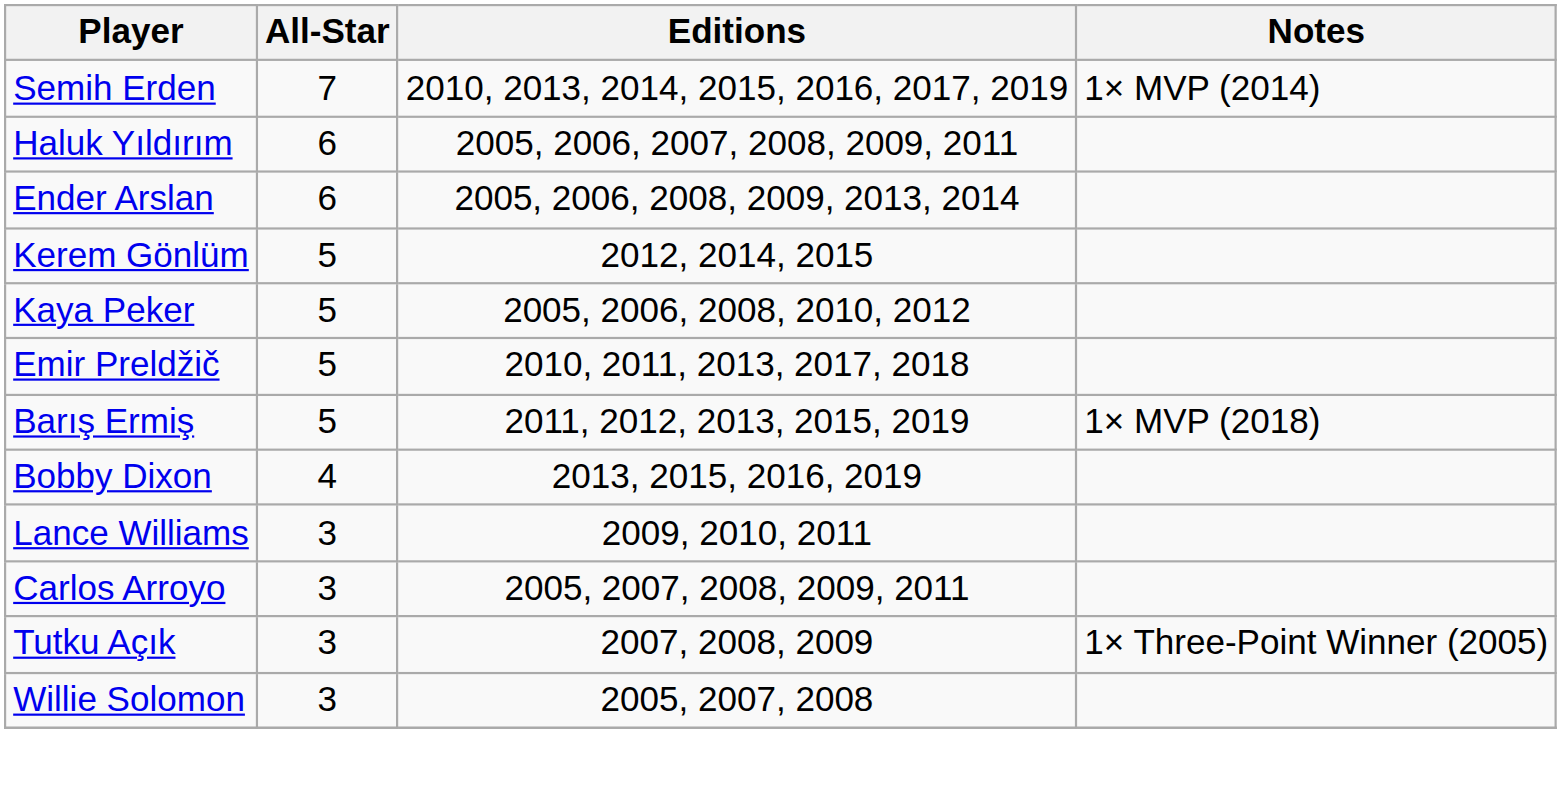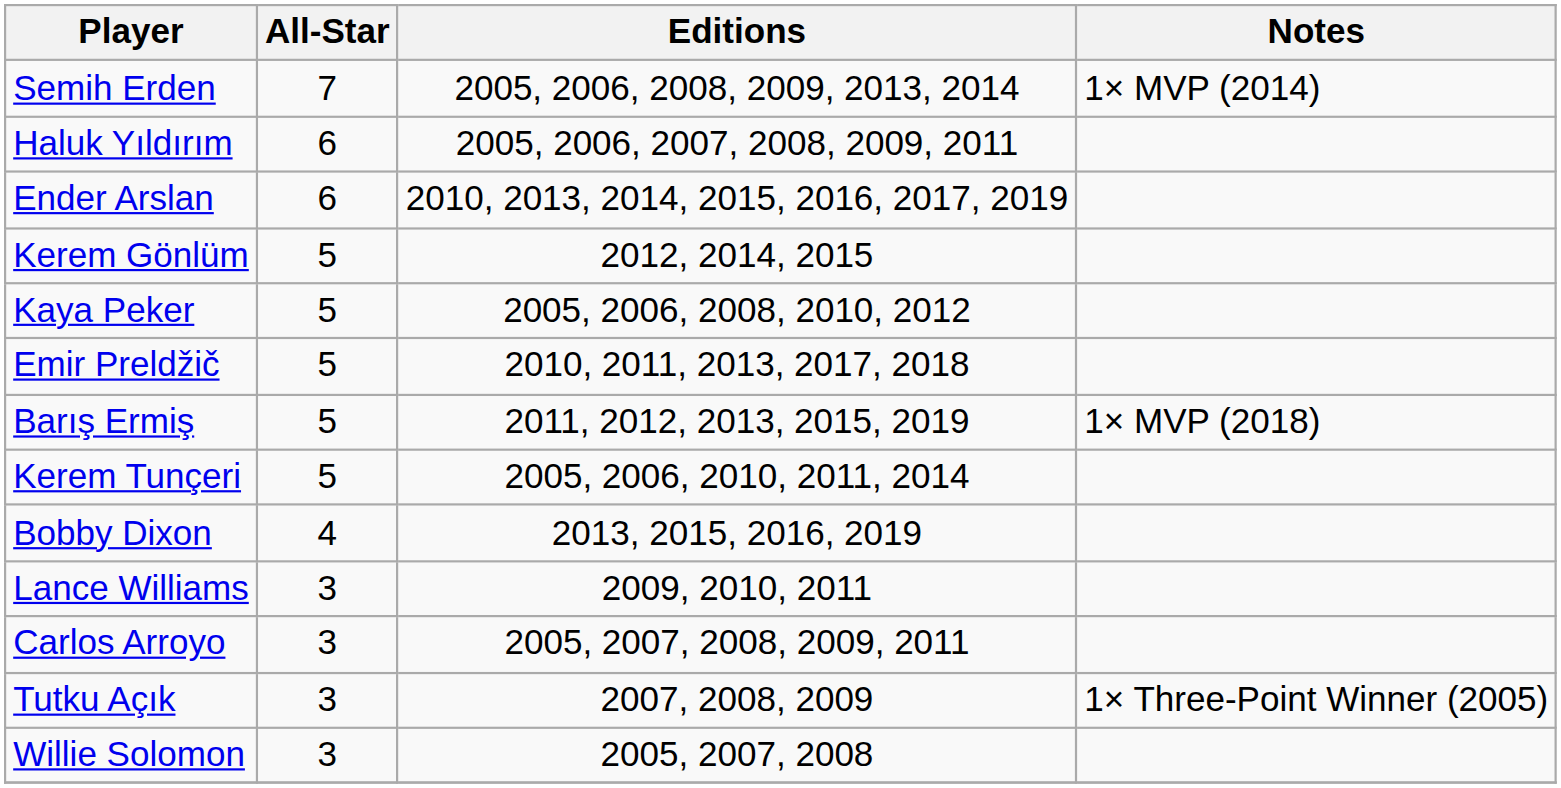Semih Erden | Editions: 2010, 2013, 2014, 2015, 2016, 2017, 2019 -> 2005, 2006, 2008, 2009, 2013, 2014
Ender Arslan | Editions: 2005, 2006, 2008, 2009, 2013, 2014 -> 2010, 2013, 2014, 2015, 2016, 2017, 2019
+ row: Kerem Tunçeri | 5 | 2005, 2006, 2010, 2011, 2014
